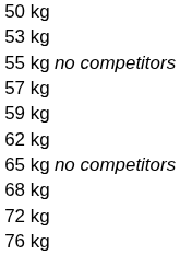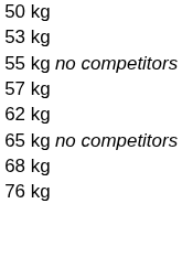- row: 59 kg
- row: 72 kg
